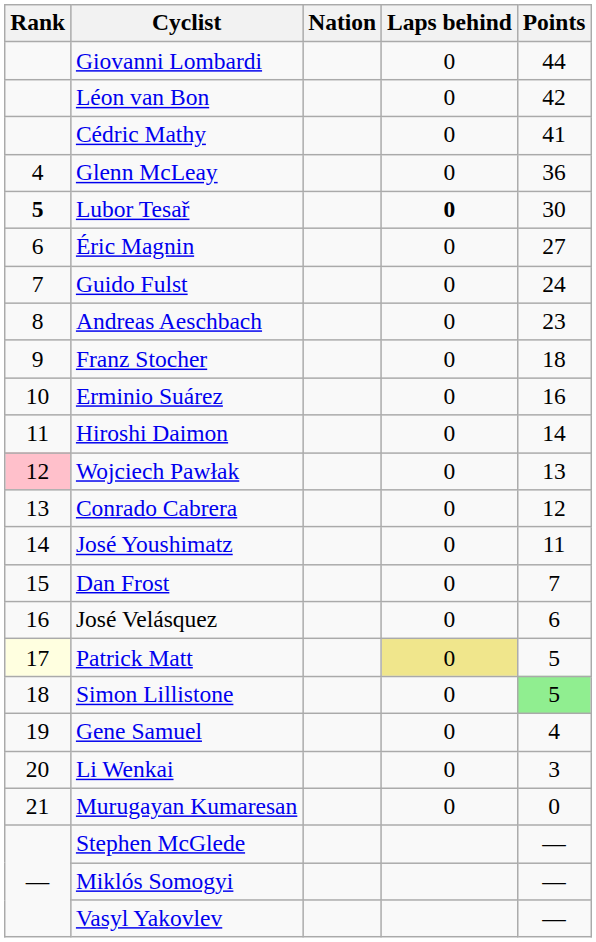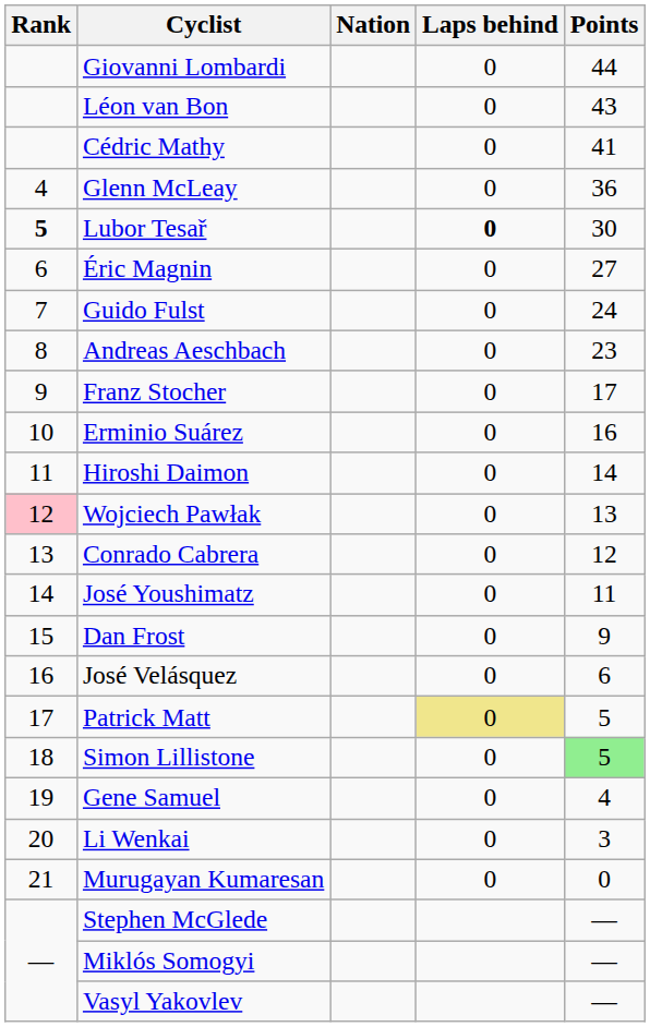Léon van Bon | Points: 42 -> 43
Franz Stocher | Points: 18 -> 17
Dan Frost | Points: 7 -> 9
Patrick Matt | Rank: lightyellow background -> no background
